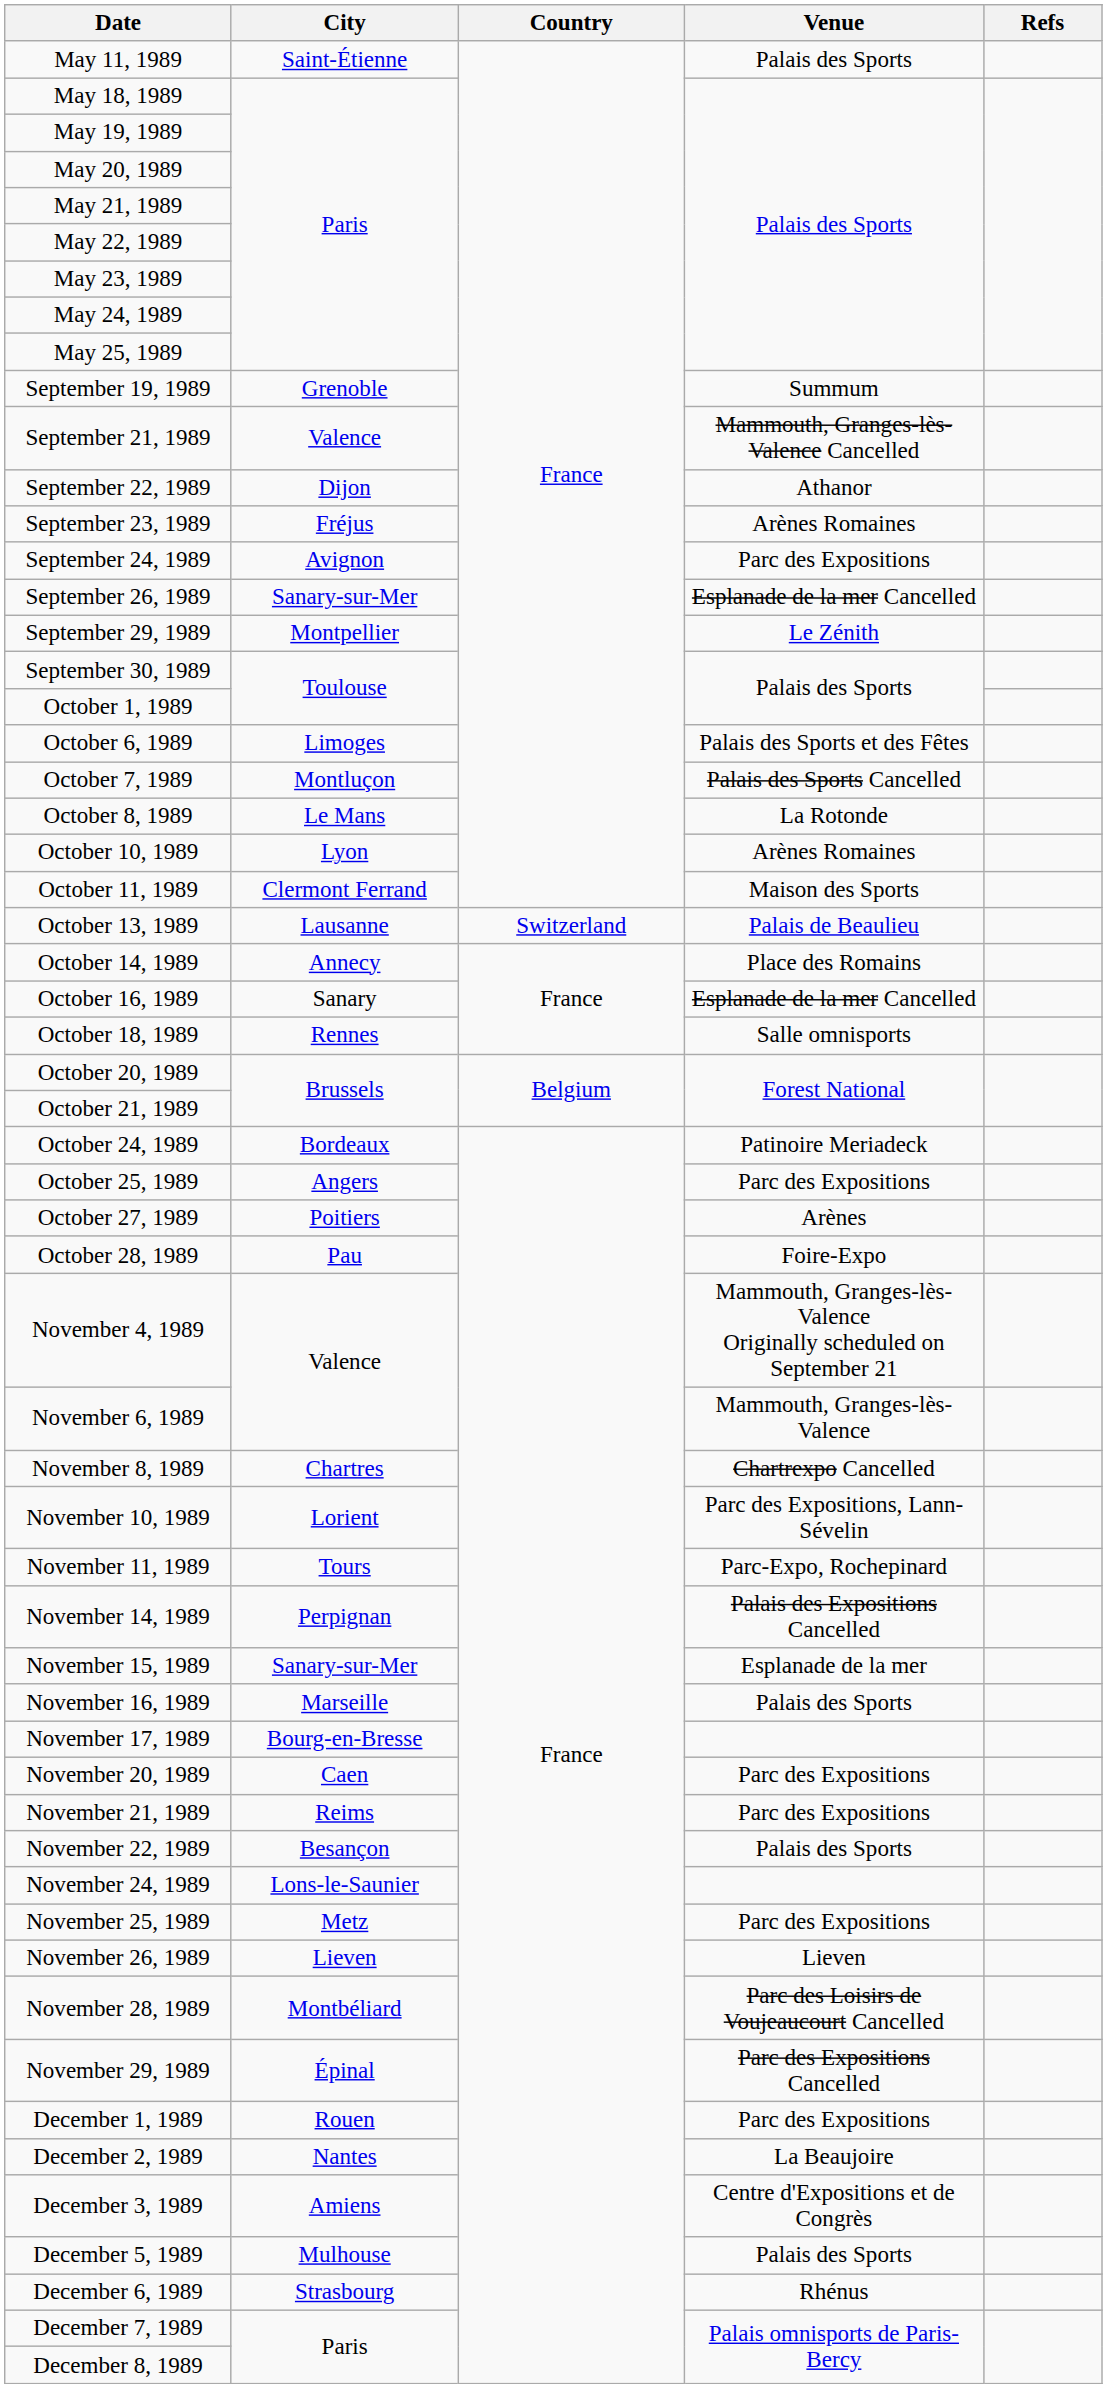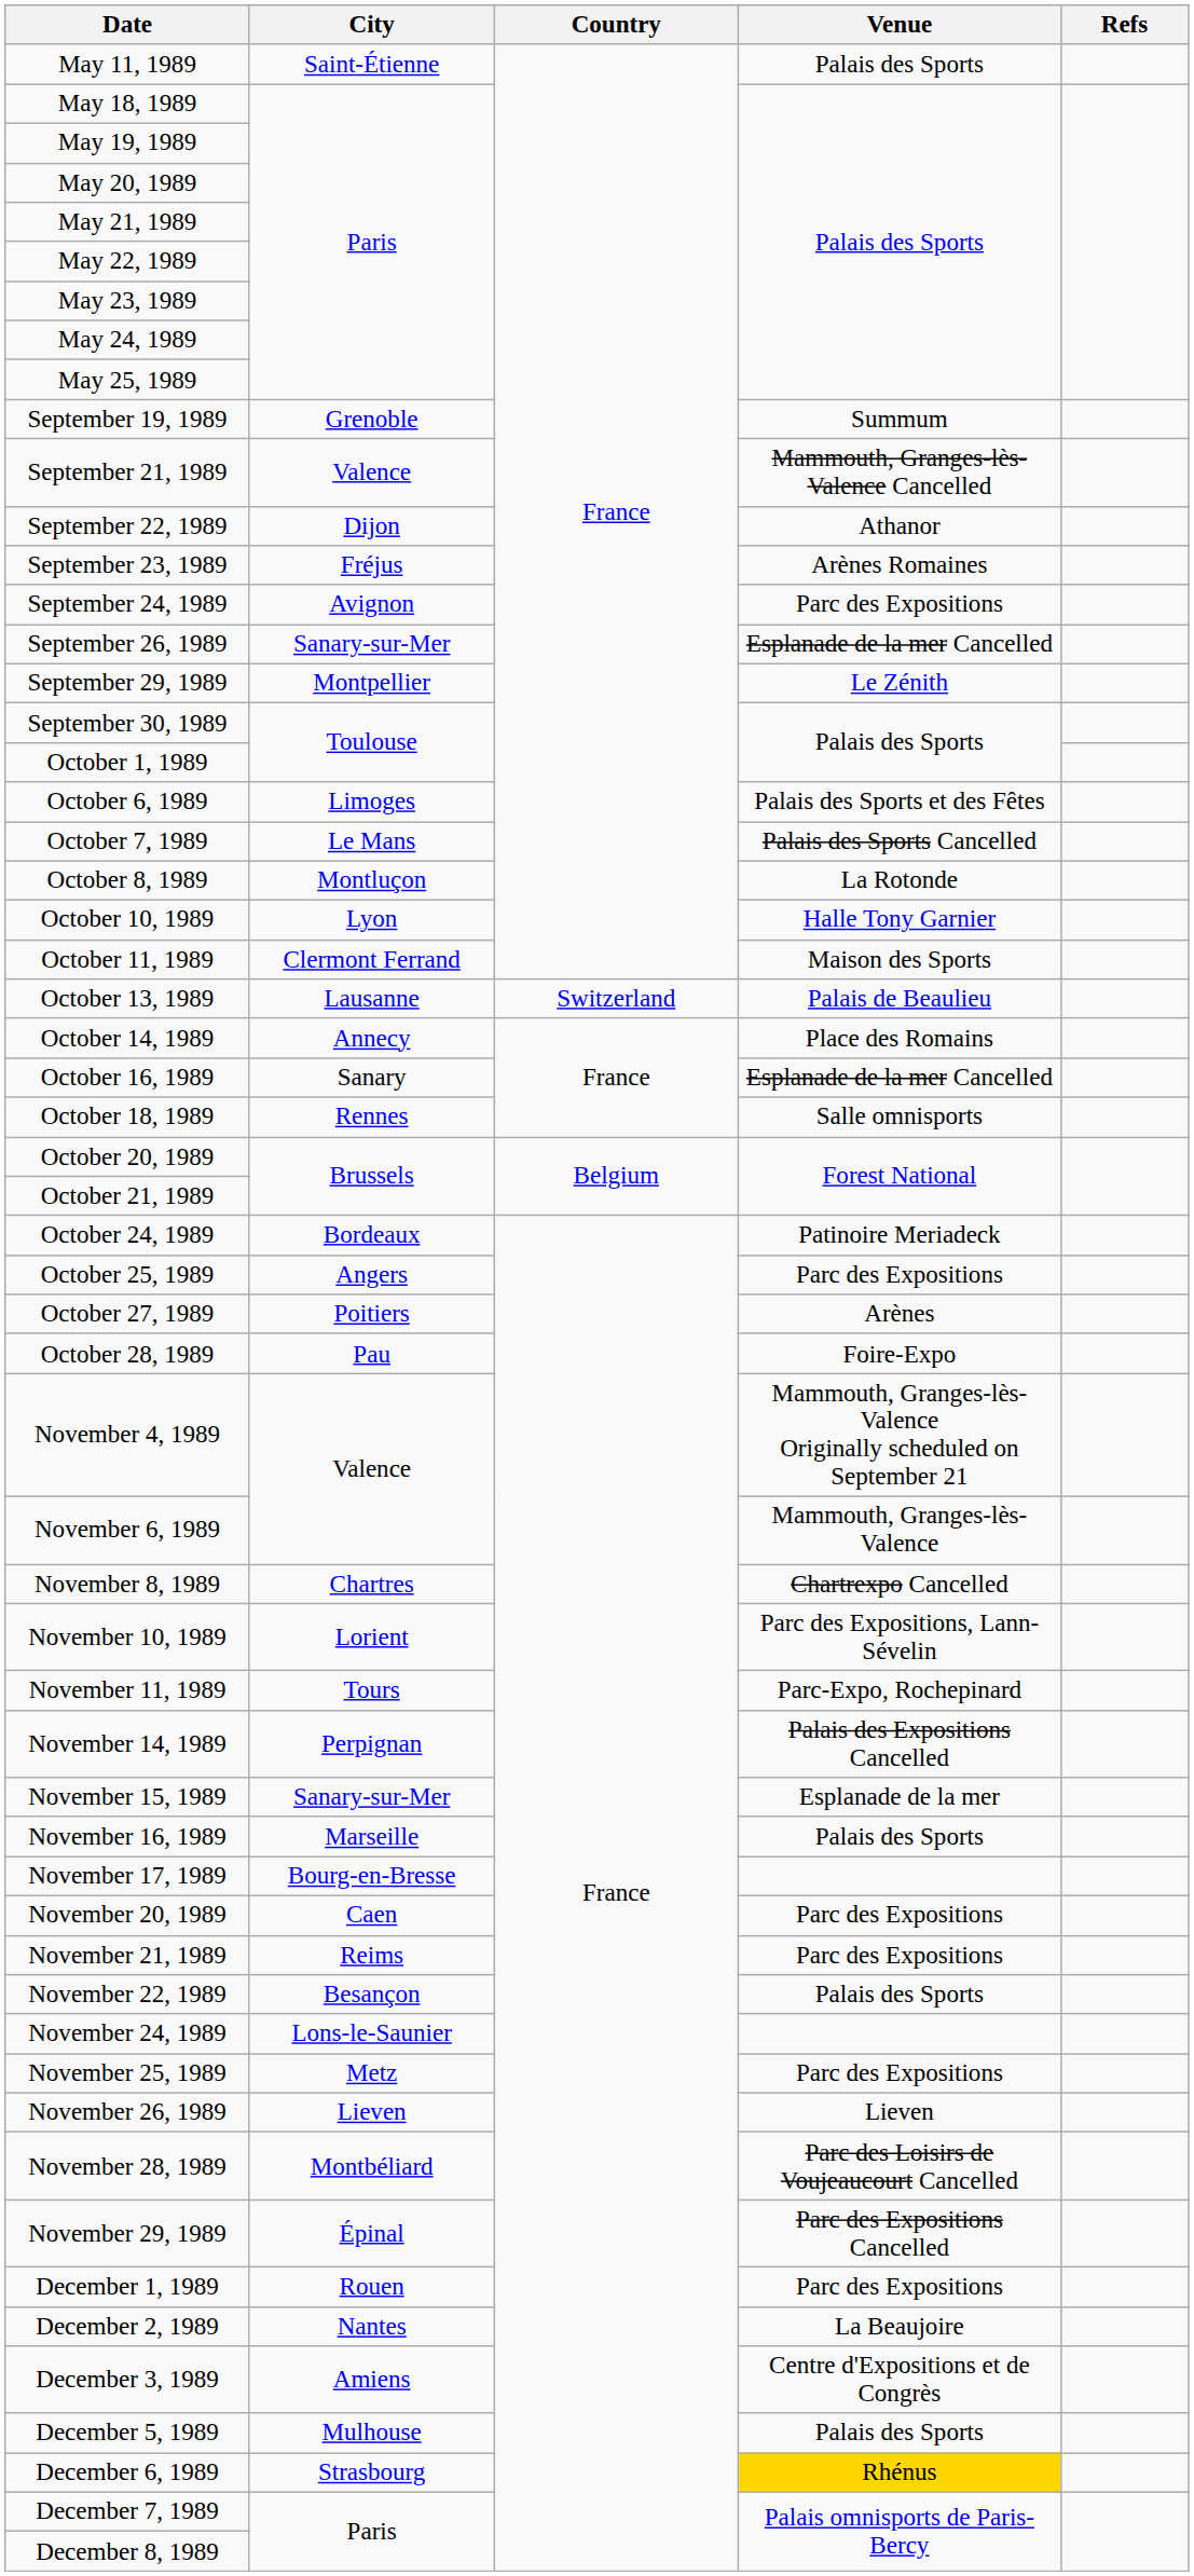October 7, 1989 | City: Montluçon -> Le Mans
October 8, 1989 | City: Le Mans -> Montluçon
October 10, 1989 | Venue: Arènes Romaines -> Halle Tony Garnier
December 6, 1989 | Venue: no background -> gold background
